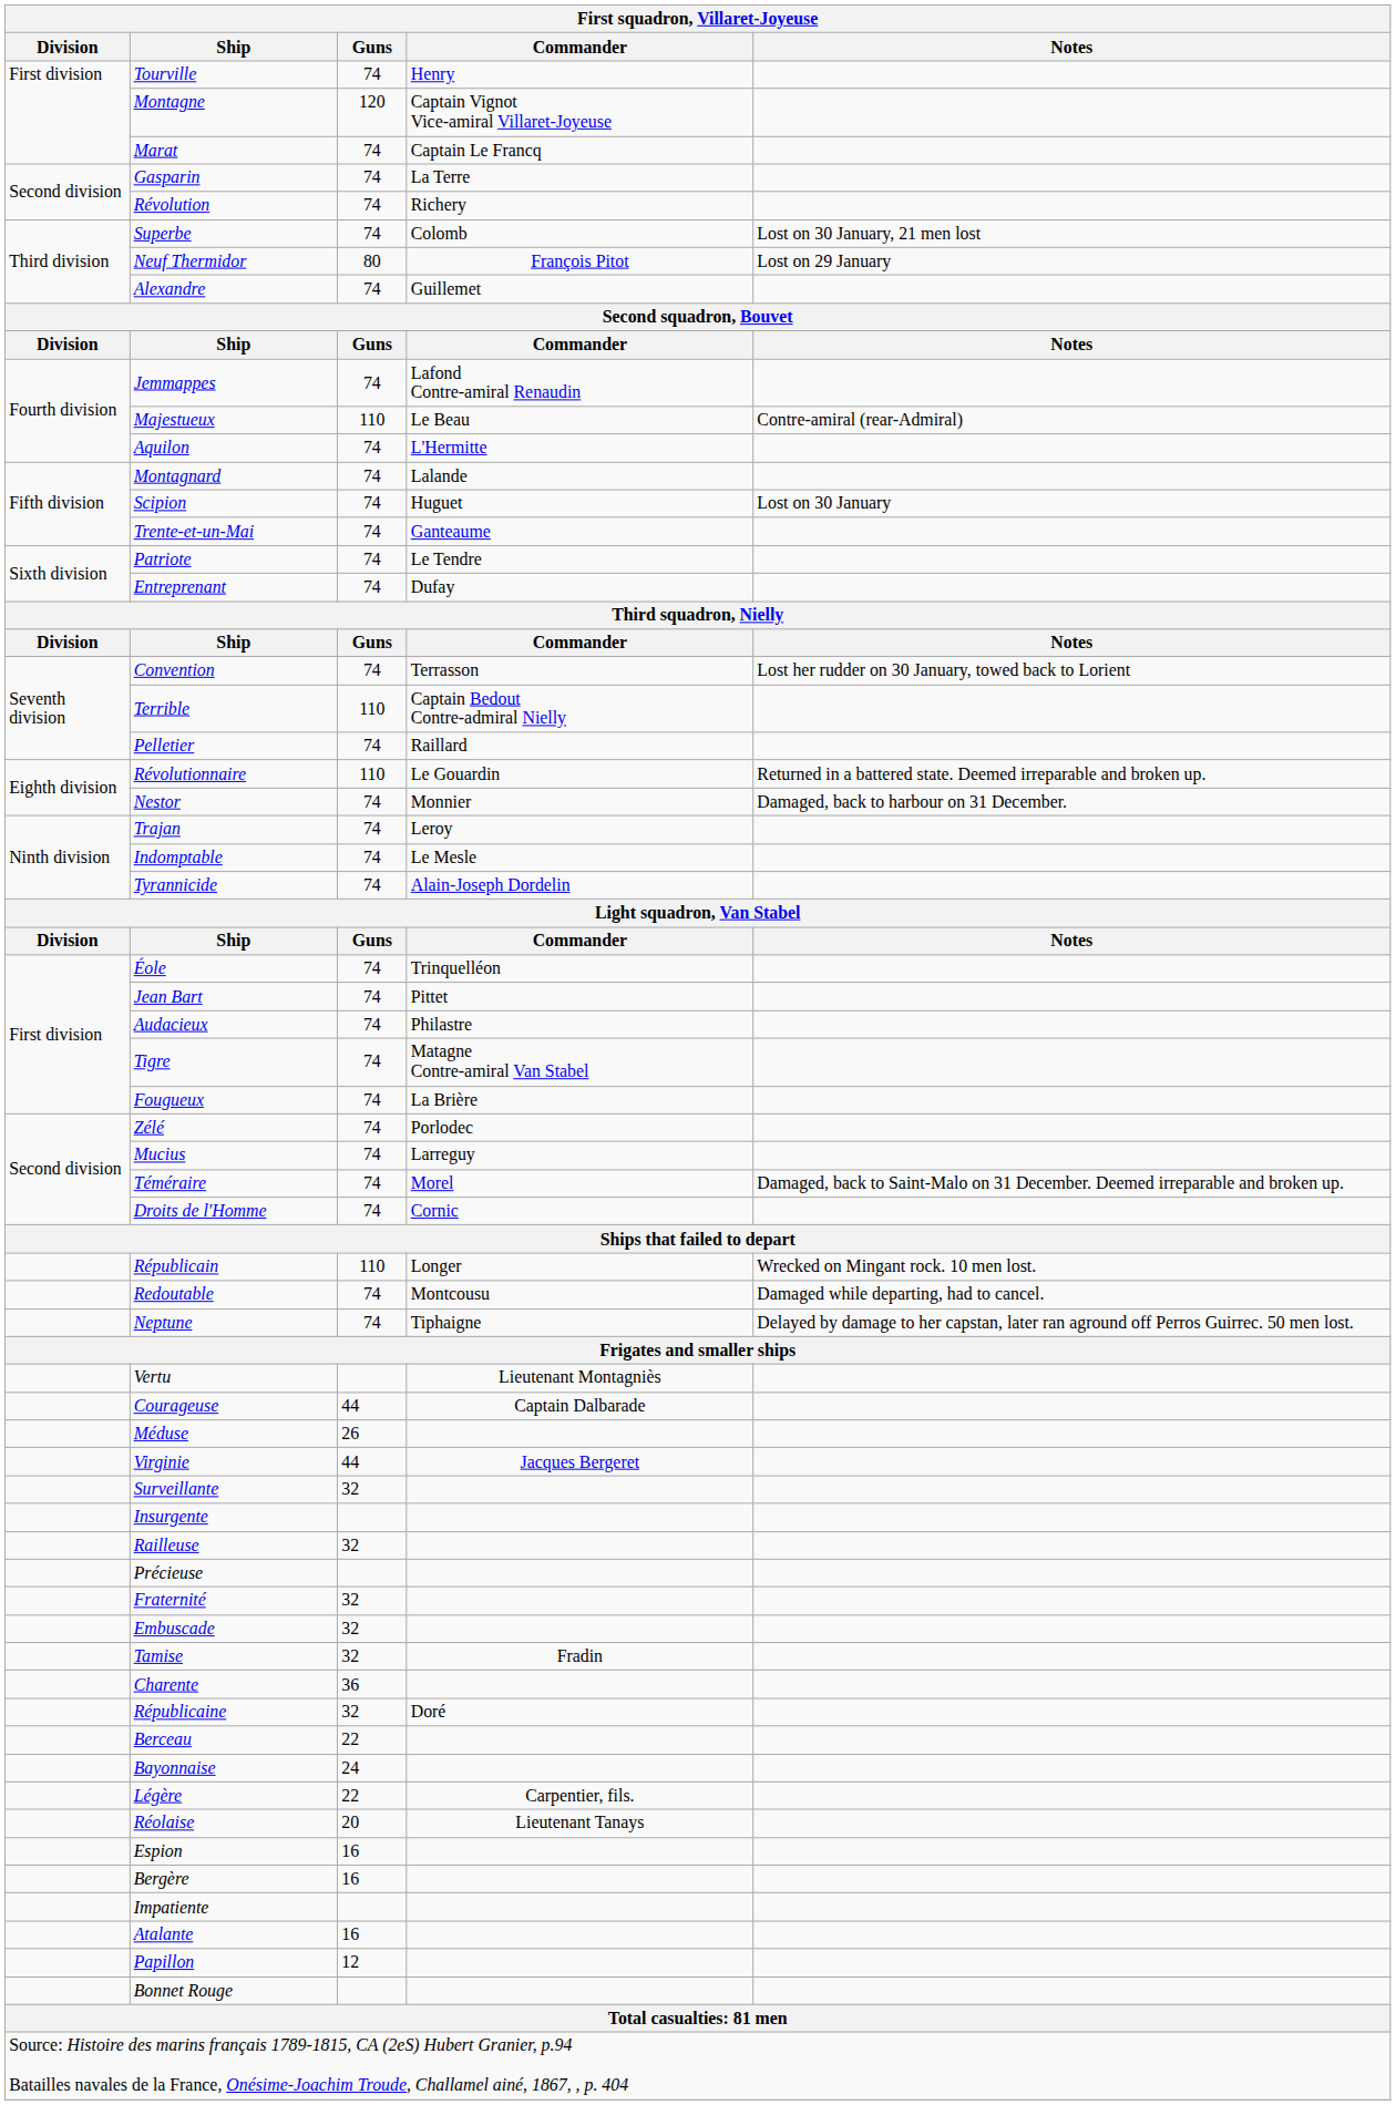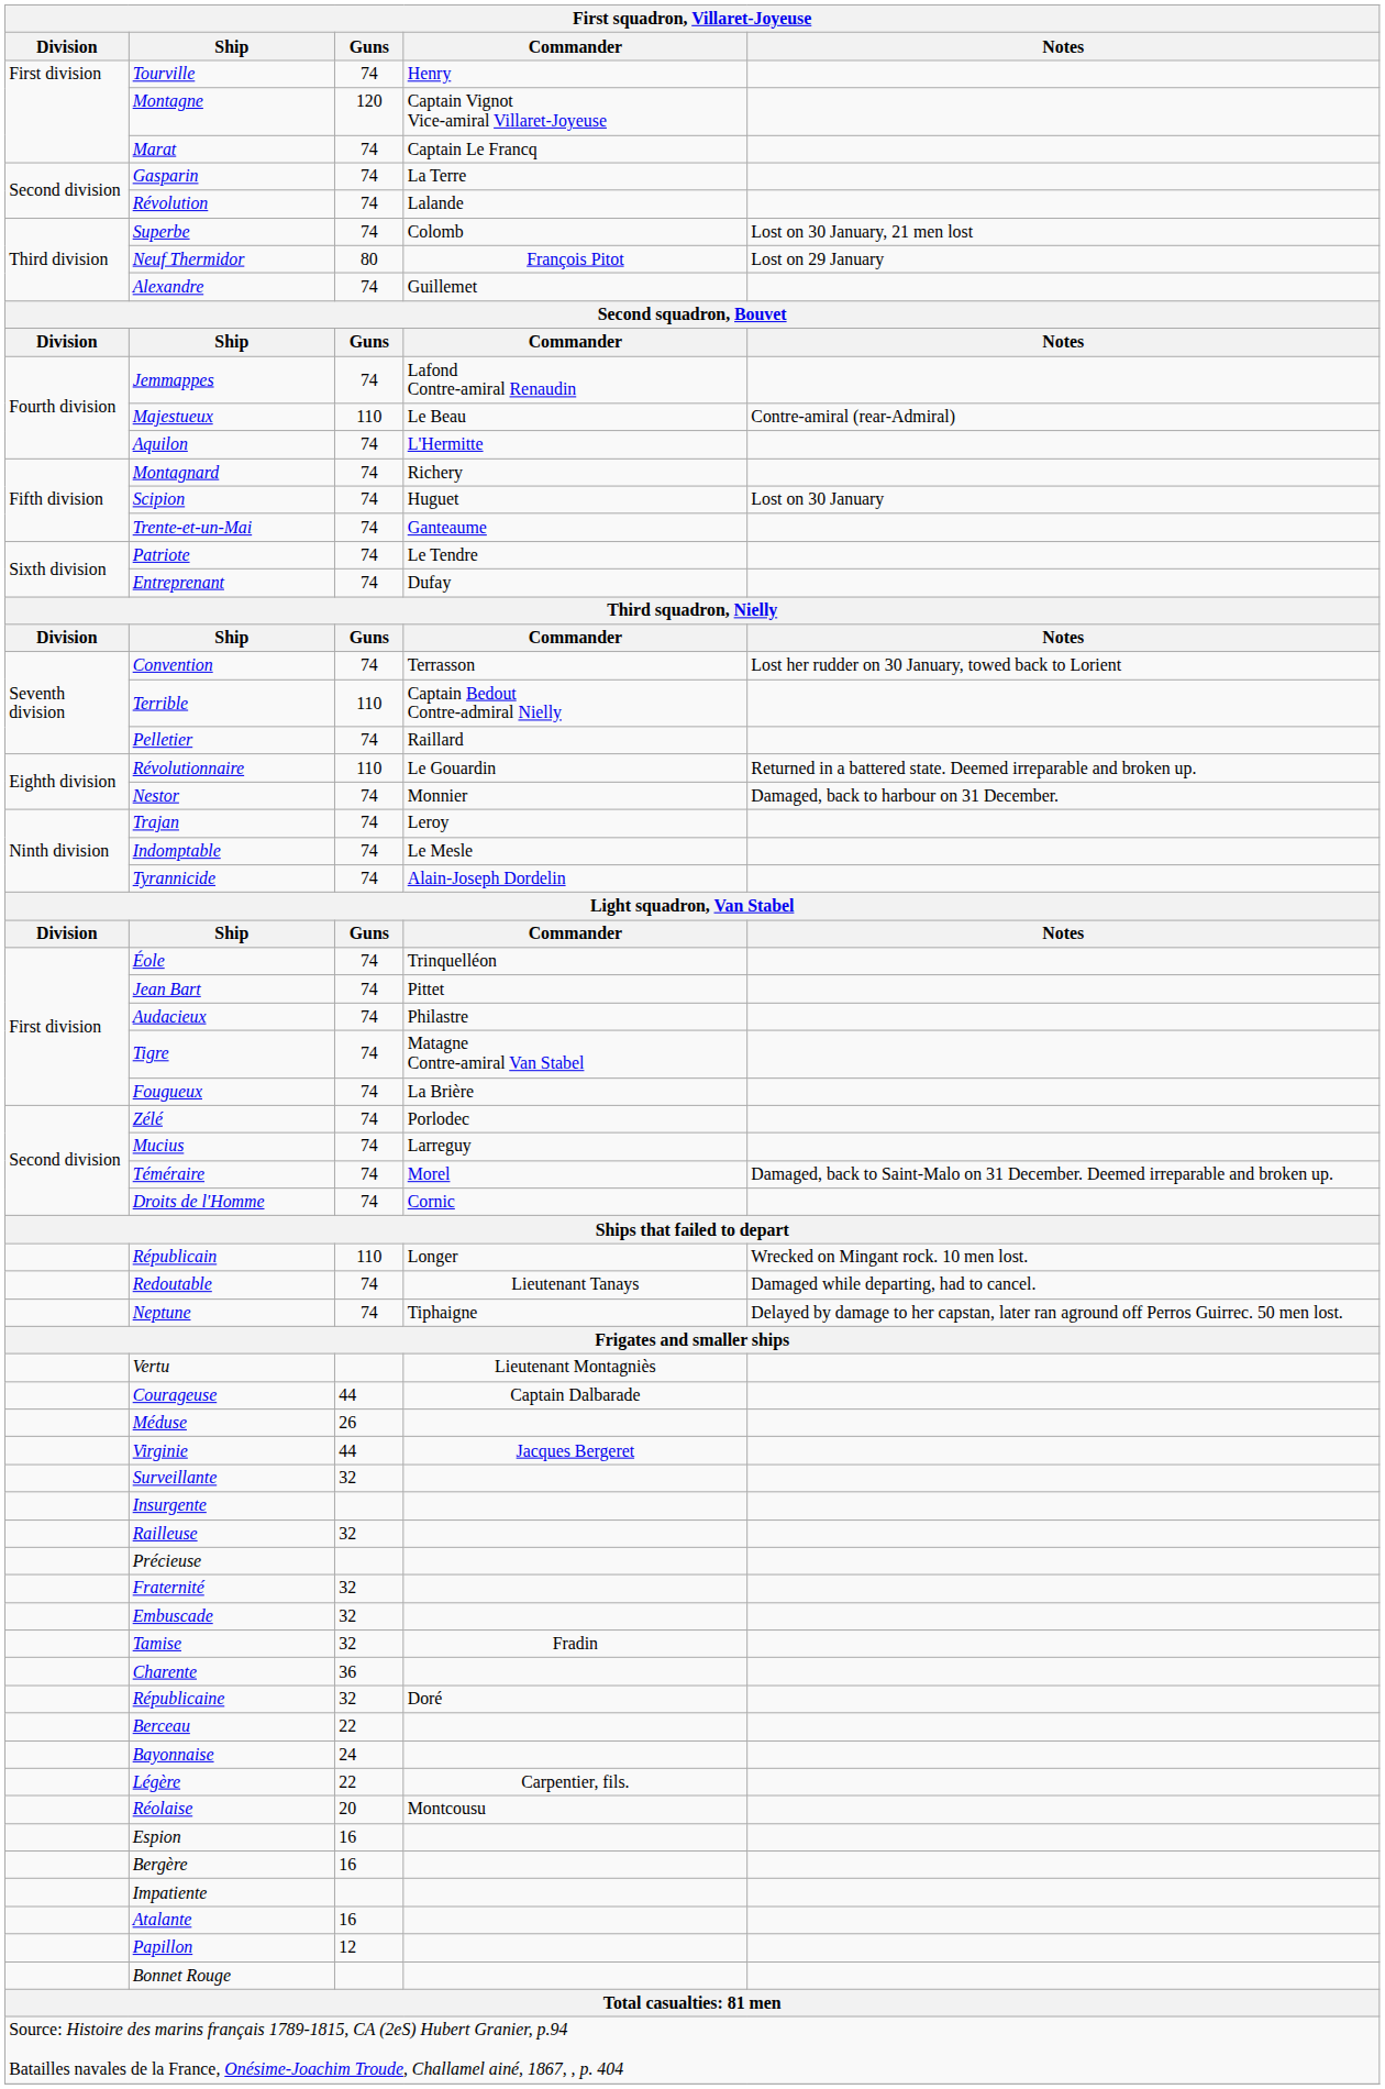Révolution | Commander: Richery -> Lalande
Montagnard | Commander: Lalande -> Richery
Redoutable | Commander: Montcousu -> Lieutenant Tanays
Réolaise | Commander: Lieutenant Tanays -> Montcousu
